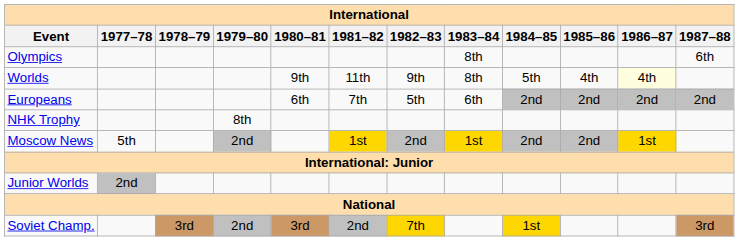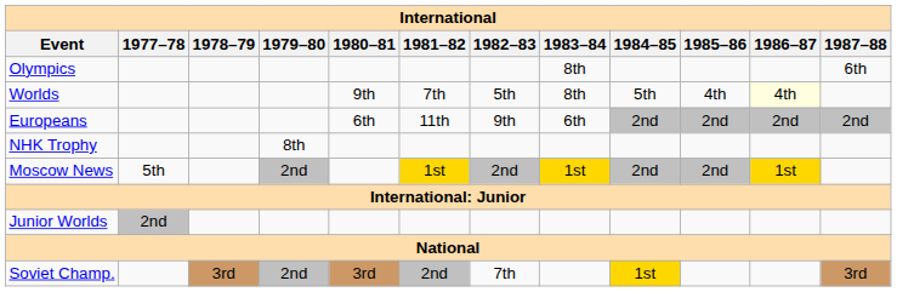Worlds | 1981–82: 11th -> 7th
Worlds | 1982–83: 9th -> 5th
Europeans | 1981–82: 7th -> 11th
Europeans | 1982–83: 5th -> 9th
Soviet Champ. | 1982–83: gold background -> no background
